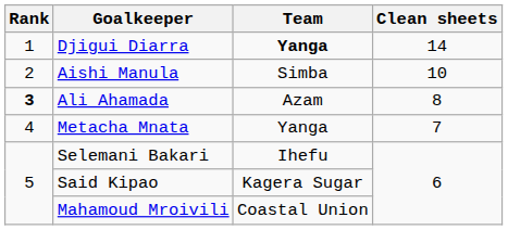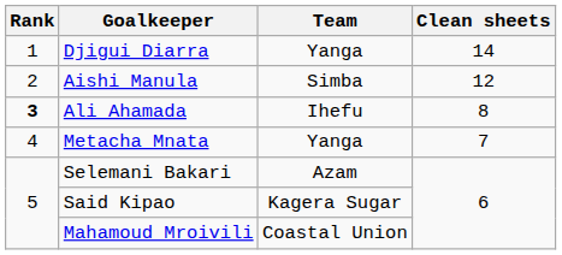Djigui Diarra | Team: bold -> normal
Aishi Manula | Clean sheets: 10 -> 12
Ali Ahamada | Team: Azam -> Ihefu
Selemani Bakari | Team: Ihefu -> Azam
